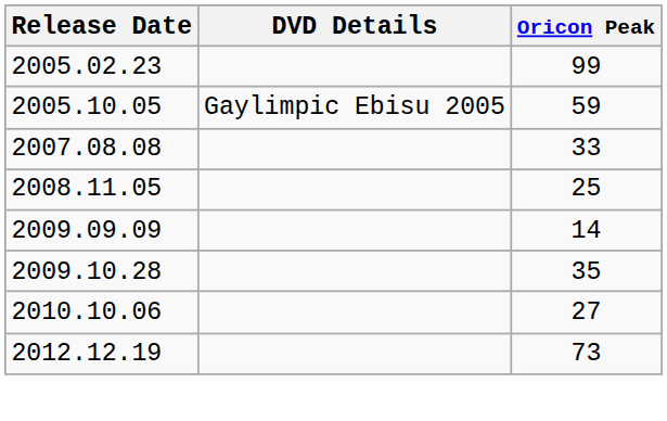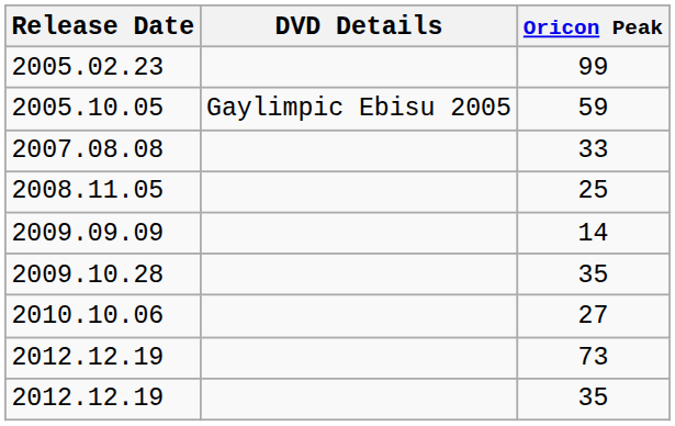+ row: 2012.12.19 | 35
